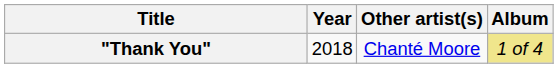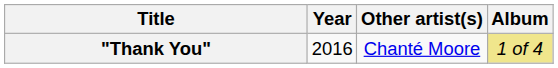"Thank You" | Year: 2018 -> 2016
